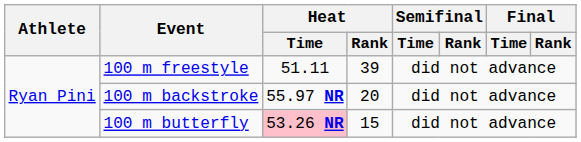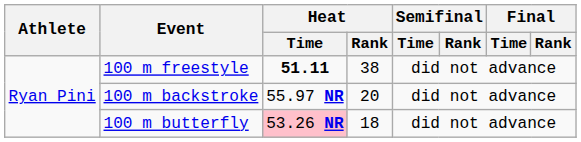100 m freestyle | Heat / Time: normal -> bold
100 m freestyle | Heat / Rank: 39 -> 38
100 m butterfly | Heat / Rank: 15 -> 18
